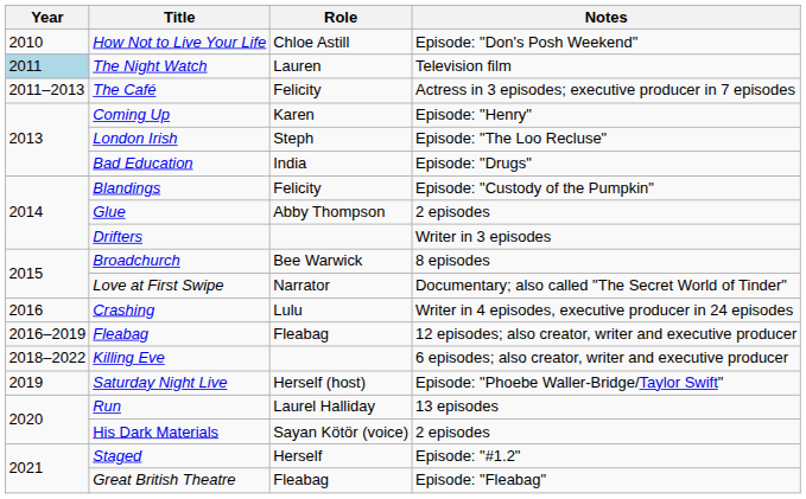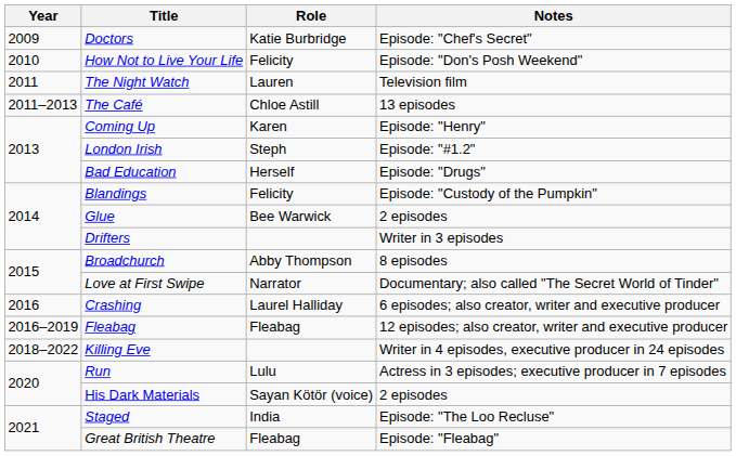+ row: 2009 | Doctors | Katie Burbridge | Episode: "Chef's Secret"
How Not to Live Your Life | Role: Chloe Astill -> Felicity
The Night Watch | Year: lightblue background -> no background
The Café | Role: Felicity -> Chloe Astill
The Café | Notes: Actress in 3 episodes; executive producer in 7 episodes -> 13 episodes
London Irish | Notes: Episode: "The Loo Recluse" -> Episode: "#1.2"
Bad Education | Role: India -> Herself
Glue | Role: Abby Thompson -> Bee Warwick
Broadchurch | Role: Bee Warwick -> Abby Thompson
Crashing | Role: Lulu -> Laurel Halliday
Crashing | Notes: Writer in 4 episodes, executive producer in 24 episodes -> 6 episodes; also creator, writer and executive producer
Killing Eve | Notes: 6 episodes; also creator, writer and executive producer -> Writer in 4 episodes, executive producer in 24 episodes
- row: 2019 | Saturday Night Live | Herself (host) | Episode: "Phoebe Waller-Bridge/Taylor Swift"
Run | Role: Laurel Halliday -> Lulu
Run | Notes: 13 episodes -> Actress in 3 episodes; executive producer in 7 episodes
Staged | Role: Herself -> India
Staged | Notes: Episode: "#1.2" -> Episode: "The Loo Recluse"
